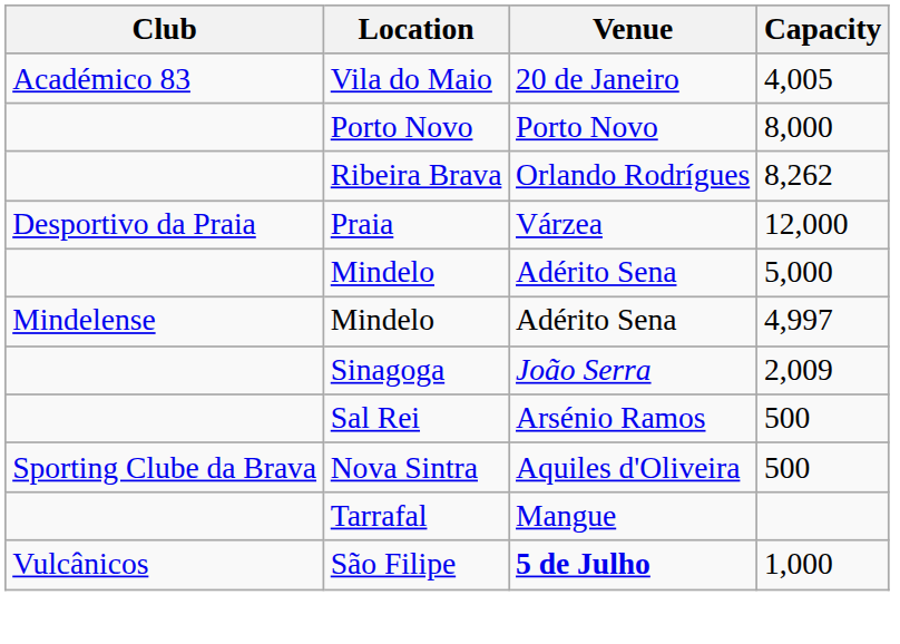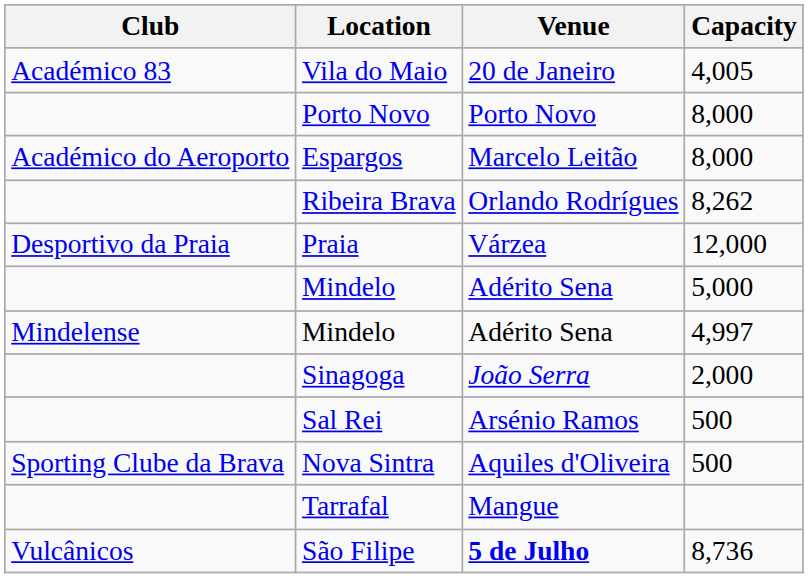+ row: Académico do Aeroporto | Espargos | Marcelo Leitão | 8,000
Sinagoga | Capacity: 2,009 -> 2,000
São Filipe | Capacity: 1,000 -> 8,736
